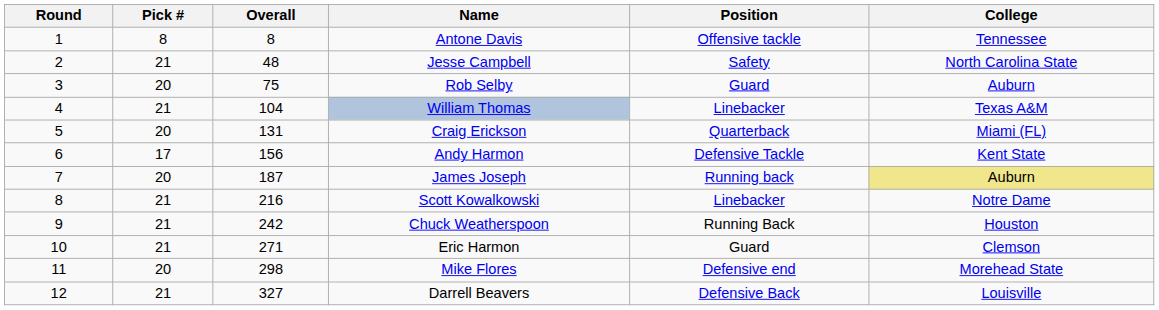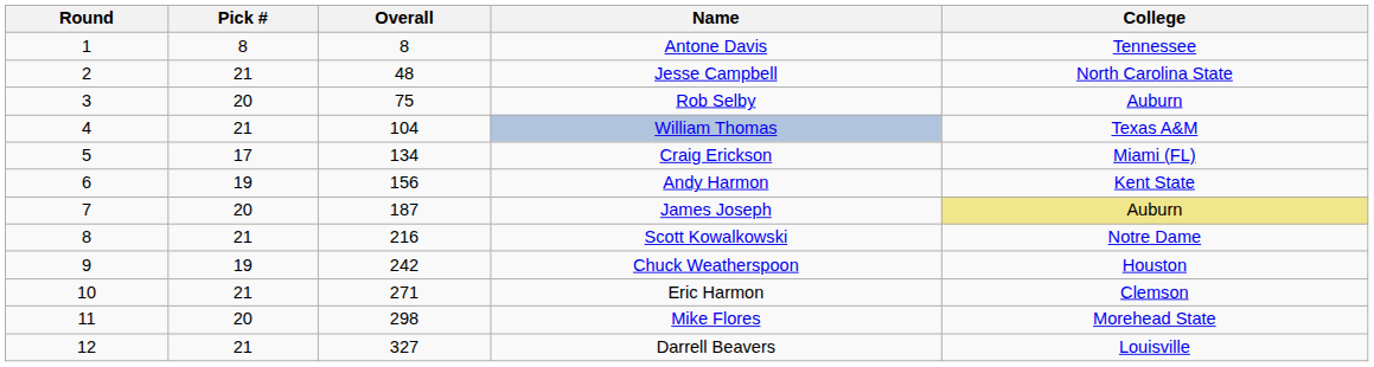- column: Position | Offensive tackle | Safety | Guard | Linebacker | Quarterback | Defensive Tackle | Running back | Linebacker | Running Back | Guard | Defensive end | Defensive Back
Craig Erickson | Pick #: 20 -> 17
Craig Erickson | Overall: 131 -> 134
Andy Harmon | Pick #: 17 -> 19
Chuck Weatherspoon | Pick #: 21 -> 19
